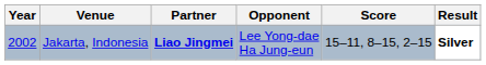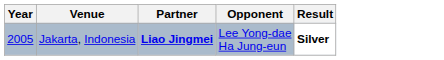- column: Score | 15–11, 8–15, 2–15
Jakarta, Indonesia | Year: 2002 -> 2005
